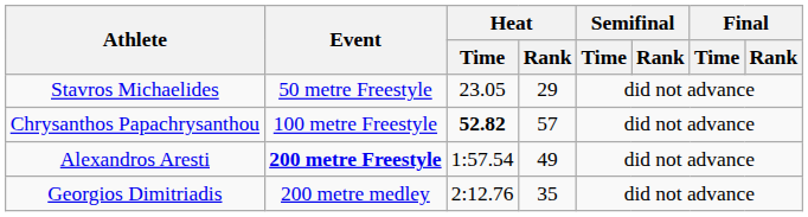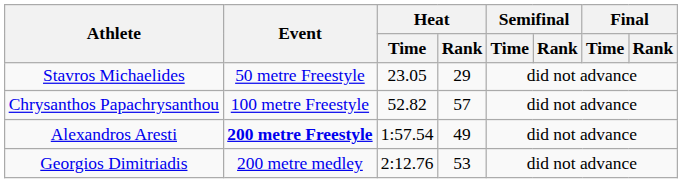Chrysanthos Papachrysanthou | Heat / Time: bold -> normal
Georgios Dimitriadis | Heat / Rank: 35 -> 53
